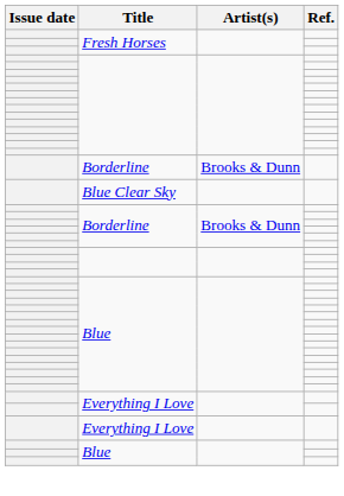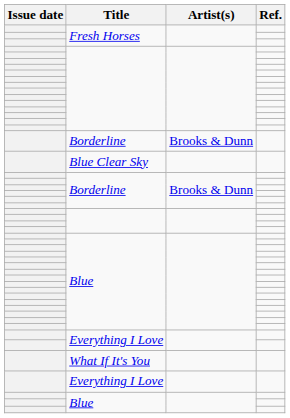+ row: What If It's You
